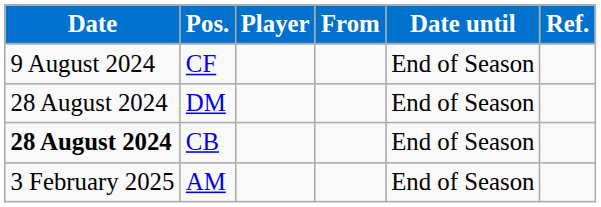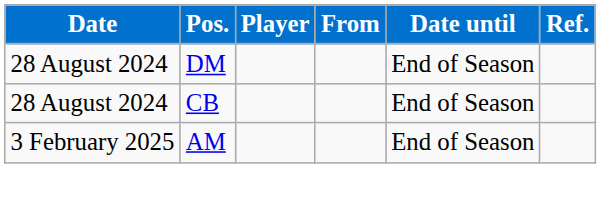- row: 9 August 2024 | CF | End of Season
CB | Date: bold -> normal
